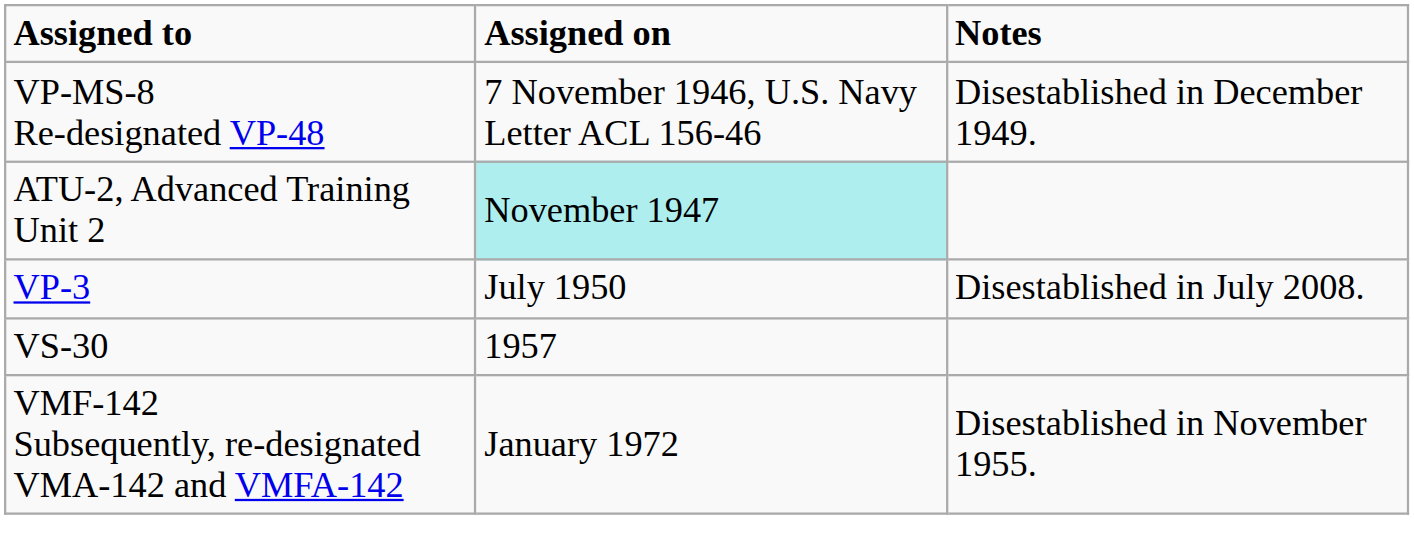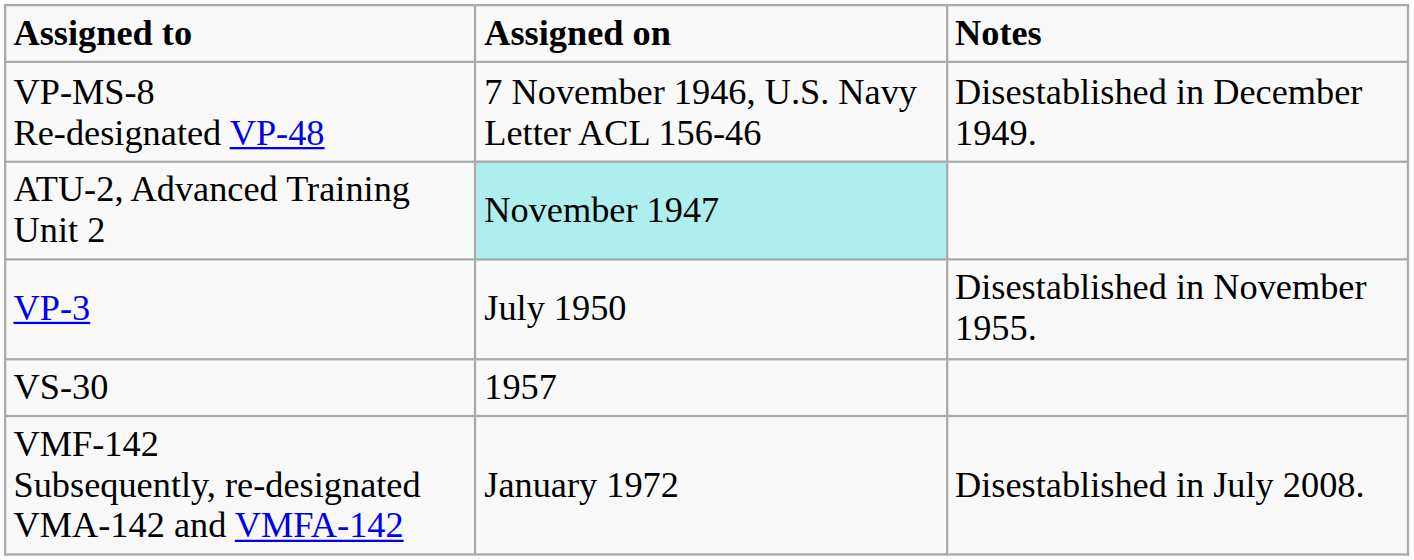VP-3 | Notes: Disestablished in July 2008. -> Disestablished in November 1955.
VMF-142 Subsequently, re-designated VMA-142 and VMFA-142 | Notes: Disestablished in November 1955. -> Disestablished in July 2008.
